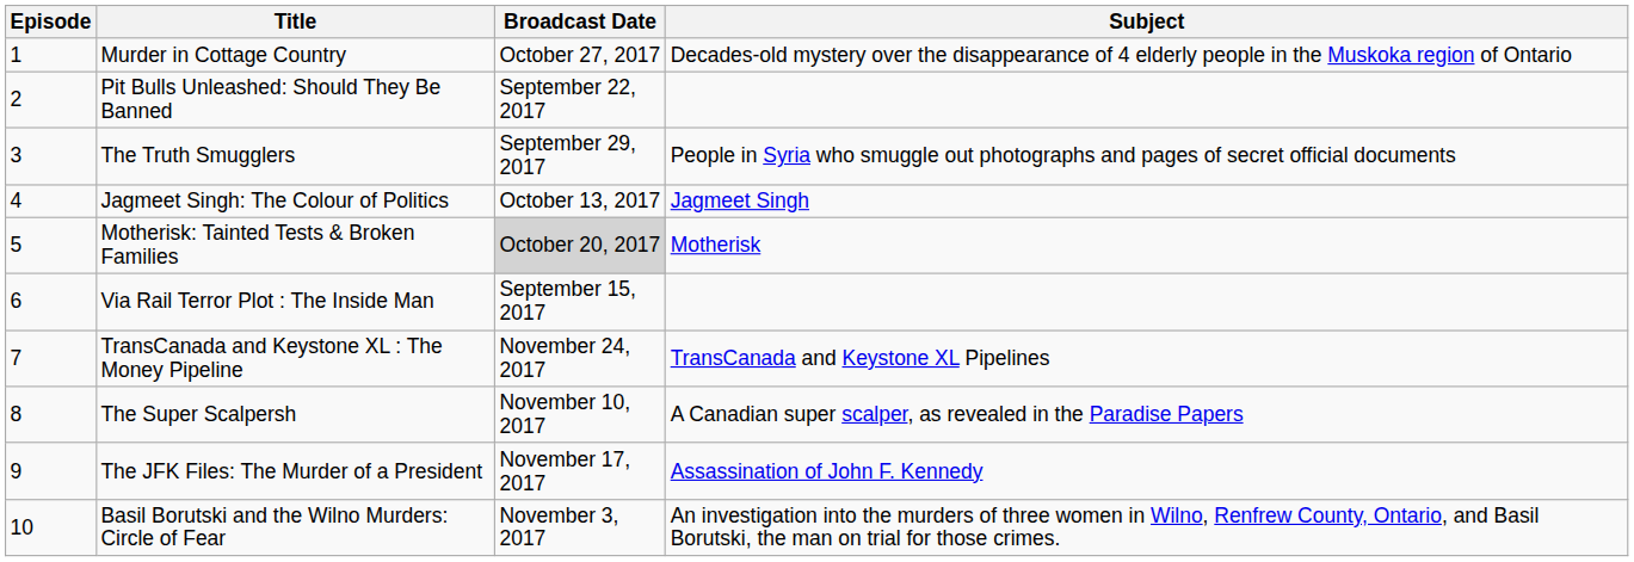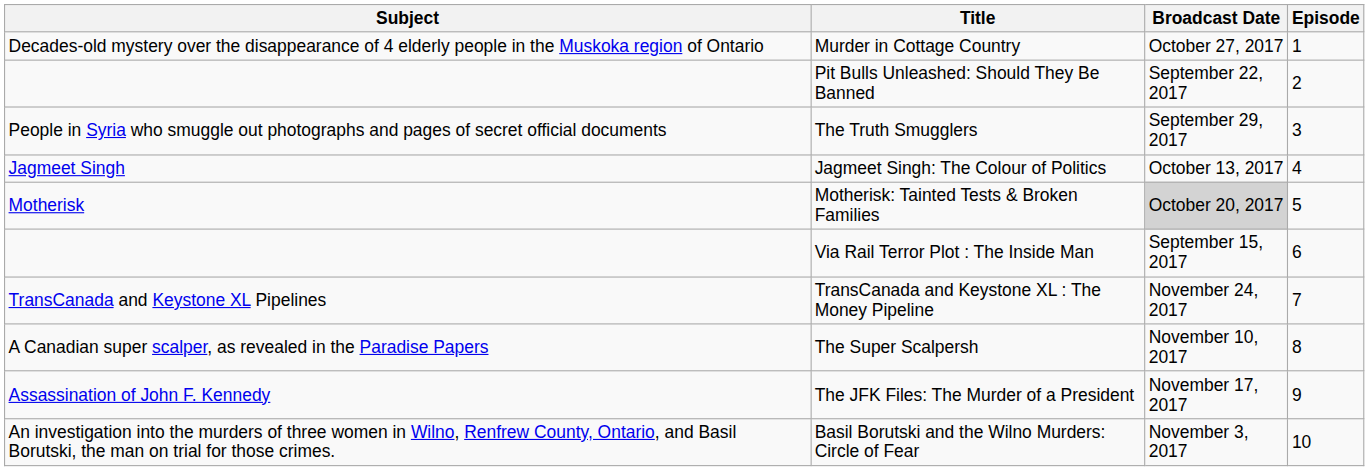columns swapped: Episode <-> Subject
